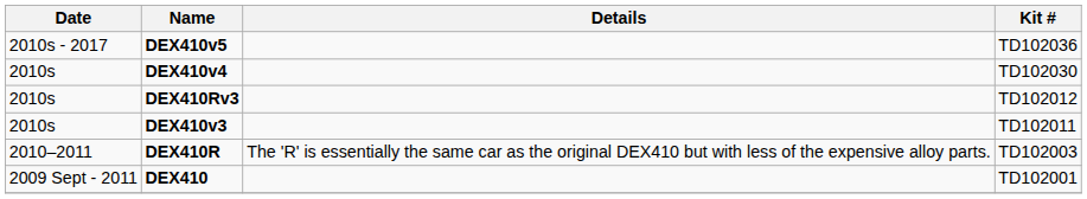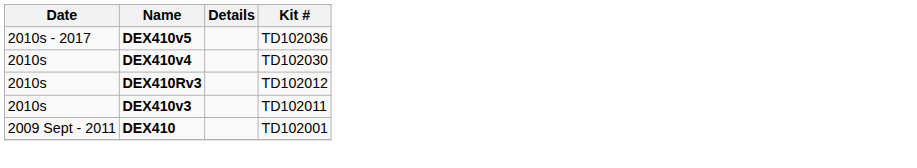- row: 2010–2011 | DEX410R | The 'R' is essentially the same car as the original DEX410 but with less of the expensive alloy parts. | TD102003
